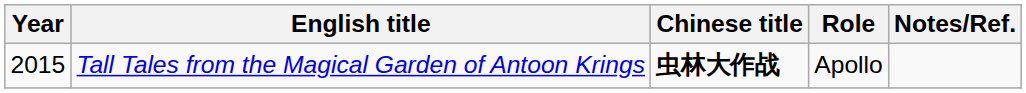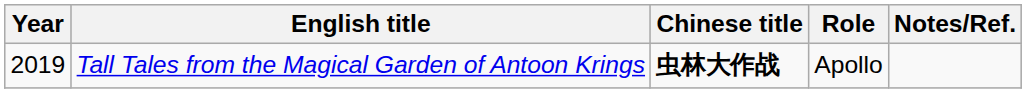Tall Tales from the Magical Garden of Antoon Krings | Year: 2015 -> 2019
